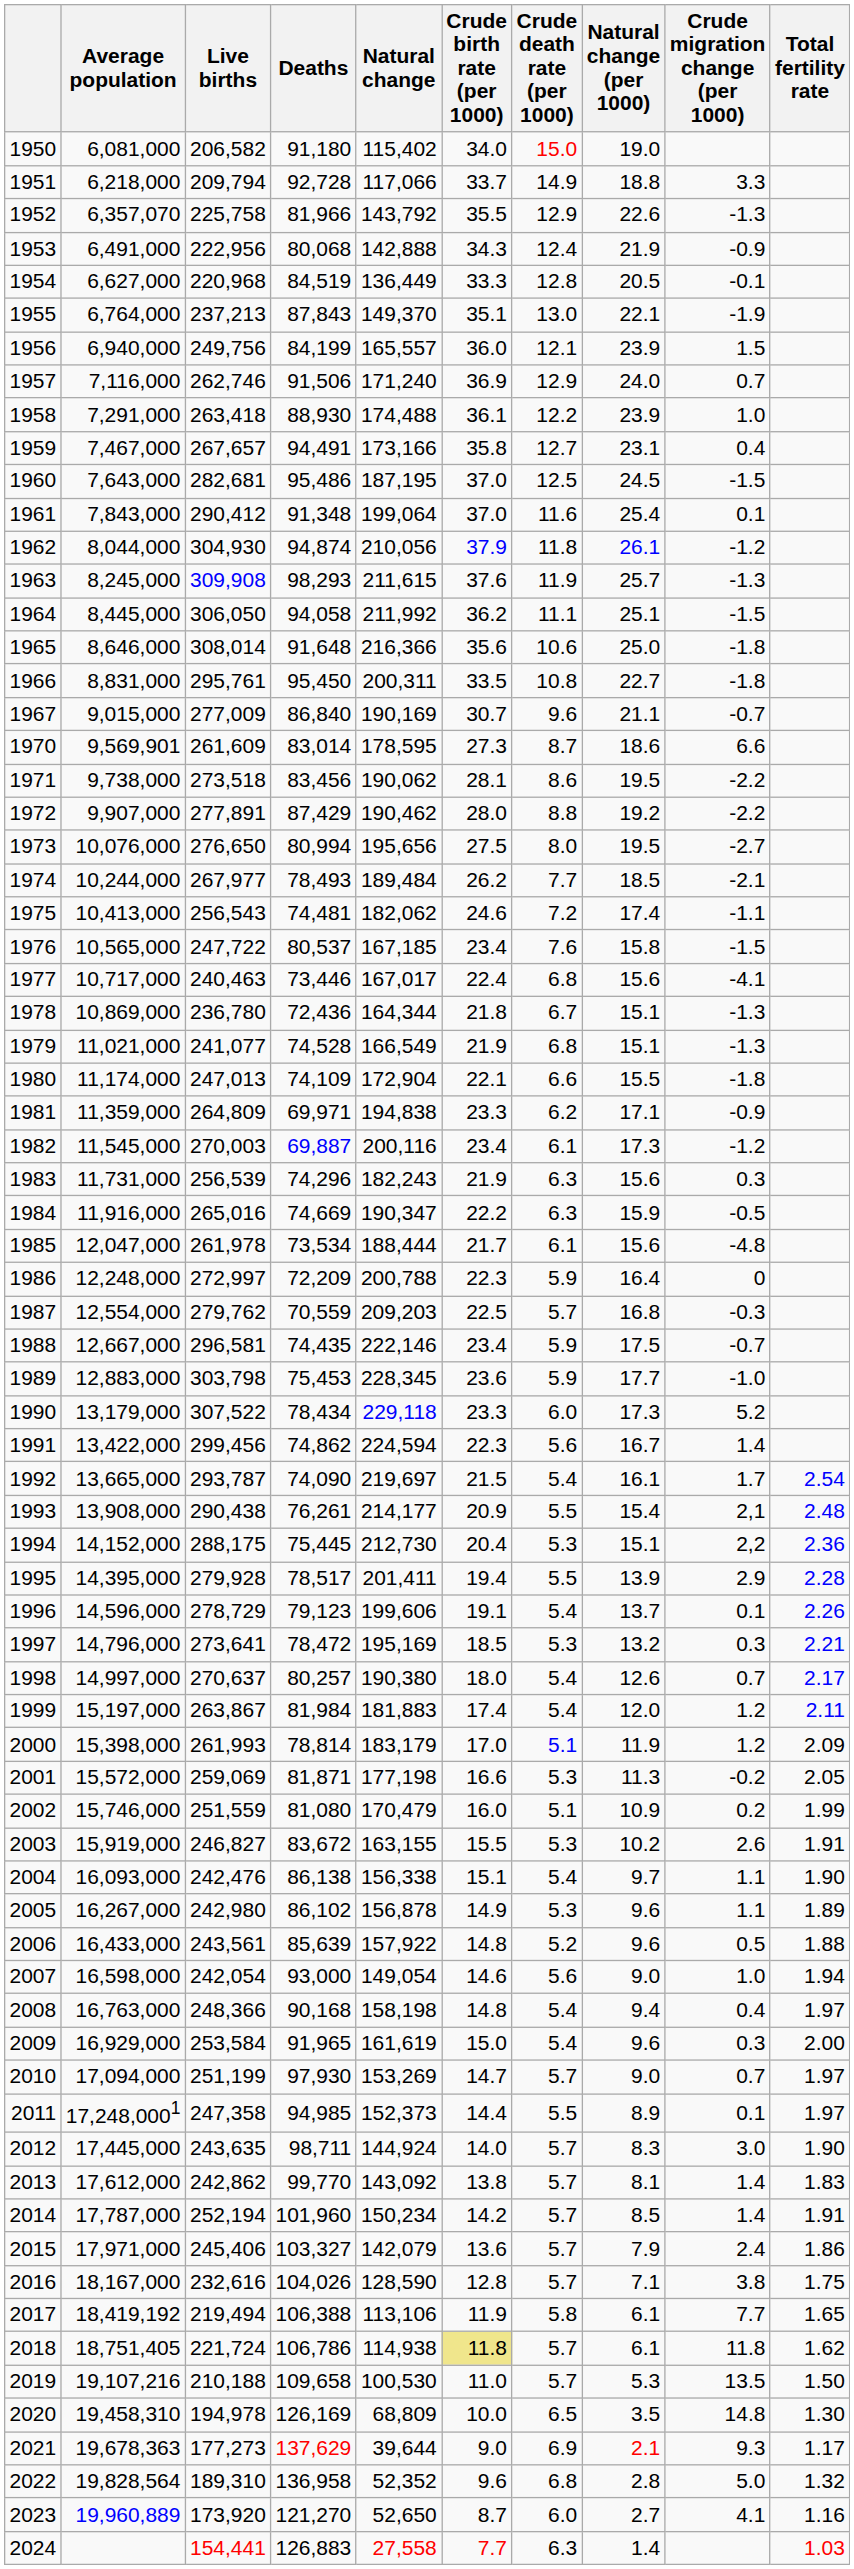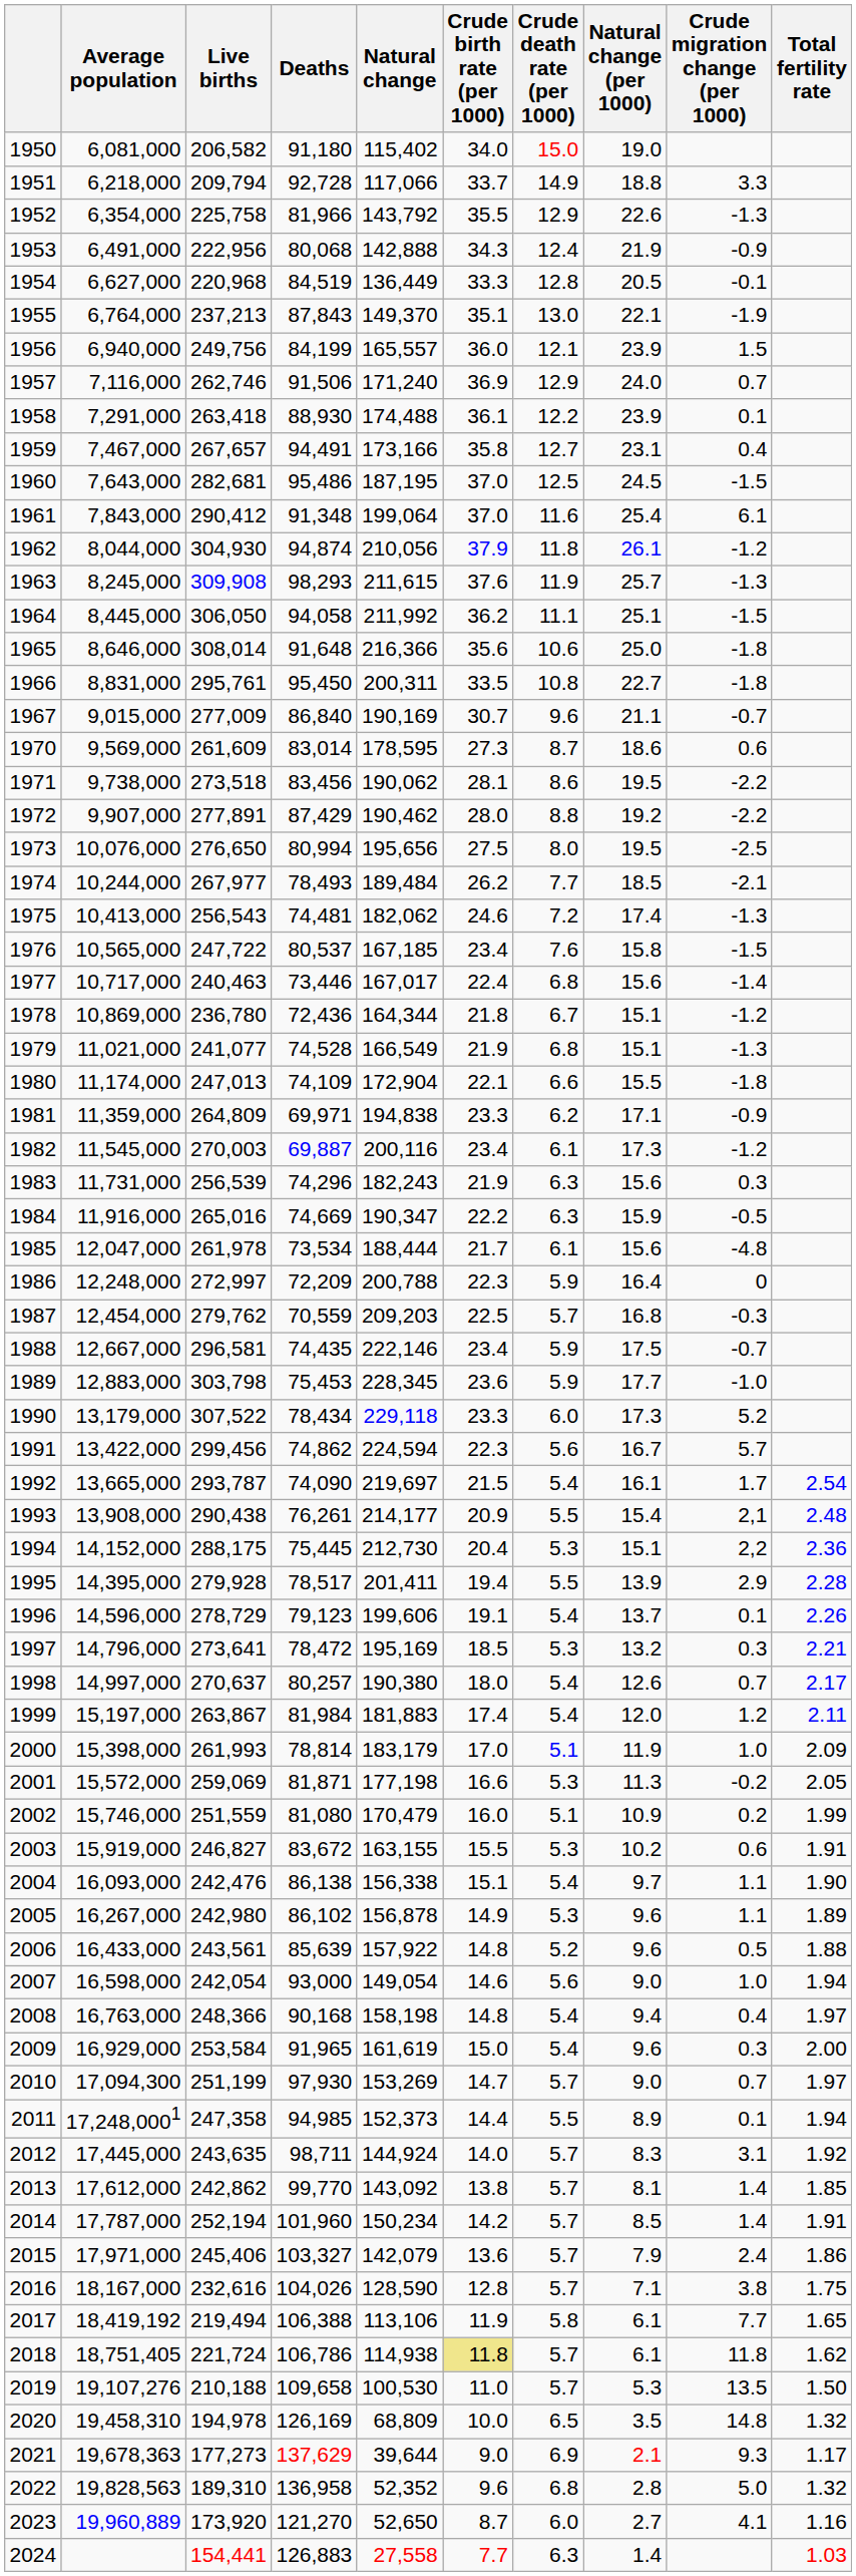1952 | Average population: 6,357,070 -> 6,354,000
1958 | Crude migration change (per 1000): 1.0 -> 0.1
1961 | Crude migration change (per 1000): 0.1 -> 6.1
1970 | Average population: 9,569,901 -> 9,569,000
1970 | Crude migration change (per 1000): 6.6 -> 0.6
1973 | Crude migration change (per 1000): -2.7 -> -2.5
1975 | Crude migration change (per 1000): -1.1 -> -1.3
1977 | Crude migration change (per 1000): -4.1 -> -1.4
1978 | Crude migration change (per 1000): -1.3 -> -1.2
1987 | Average population: 12,554,000 -> 12,454,000
1991 | Crude migration change (per 1000): 1.4 -> 5.7
2000 | Crude migration change (per 1000): 1.2 -> 1.0
2003 | Crude migration change (per 1000): 2.6 -> 0.6
2010 | Average population: 17,094,000 -> 17,094,300
2011 | Total fertility rate: 1.97 -> 1.94
2012 | Crude migration change (per 1000): 3.0 -> 3.1
2012 | Total fertility rate: 1.90 -> 1.92
2013 | Total fertility rate: 1.83 -> 1.85
2019 | Average population: 19,107,216 -> 19,107,276
2020 | Total fertility rate: 1.30 -> 1.32
2022 | Average population: 19,828,564 -> 19,828,563
